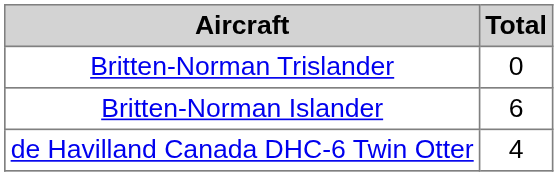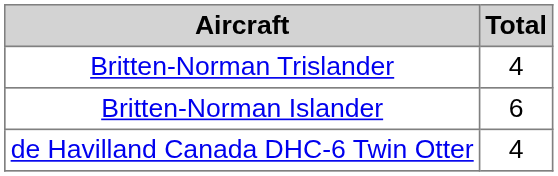Britten-Norman Trislander | Total: 0 -> 4
